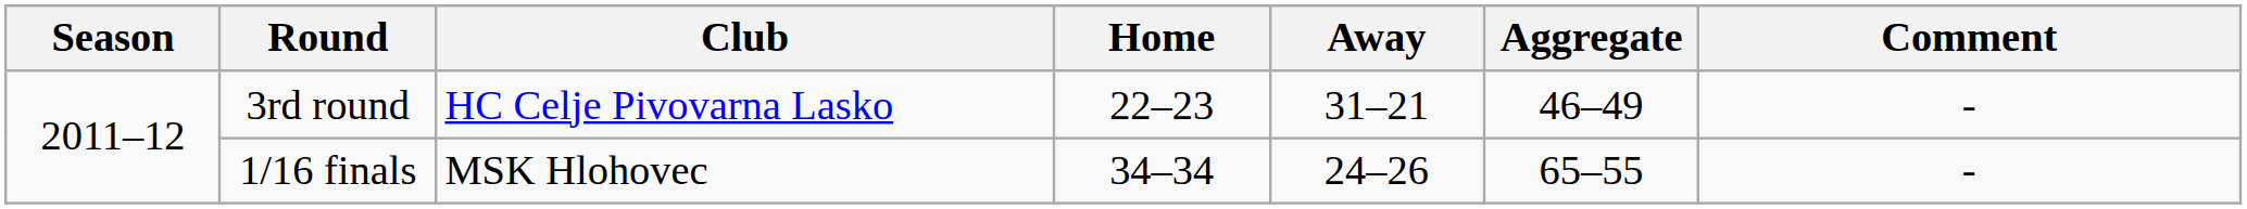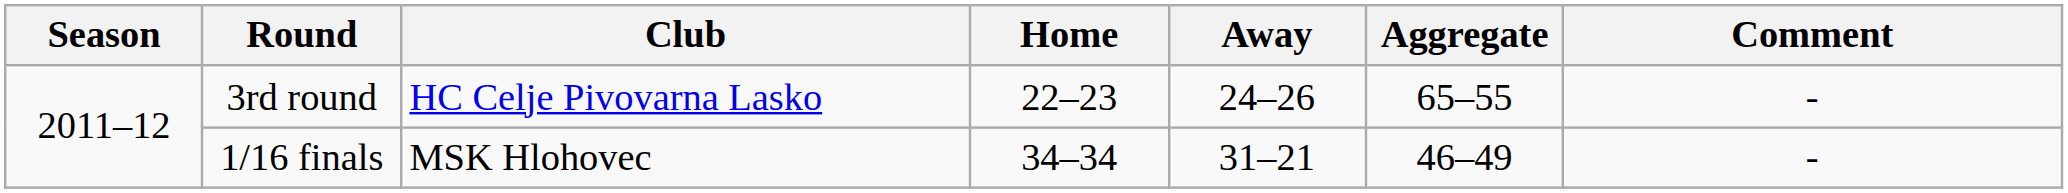3rd round | Away: 31–21 -> 24–26
3rd round | Aggregate: 46–49 -> 65–55
1/16 finals | Away: 24–26 -> 31–21
1/16 finals | Aggregate: 65–55 -> 46–49
